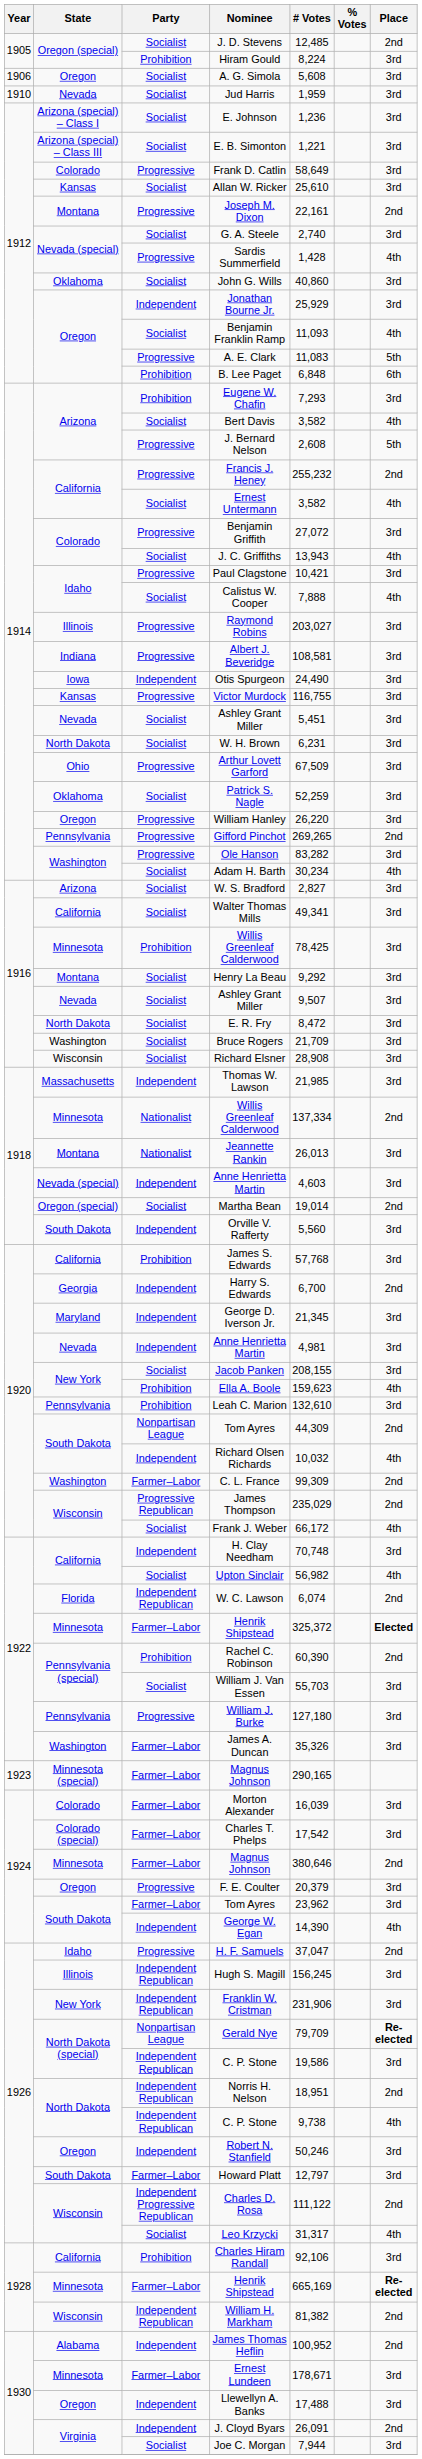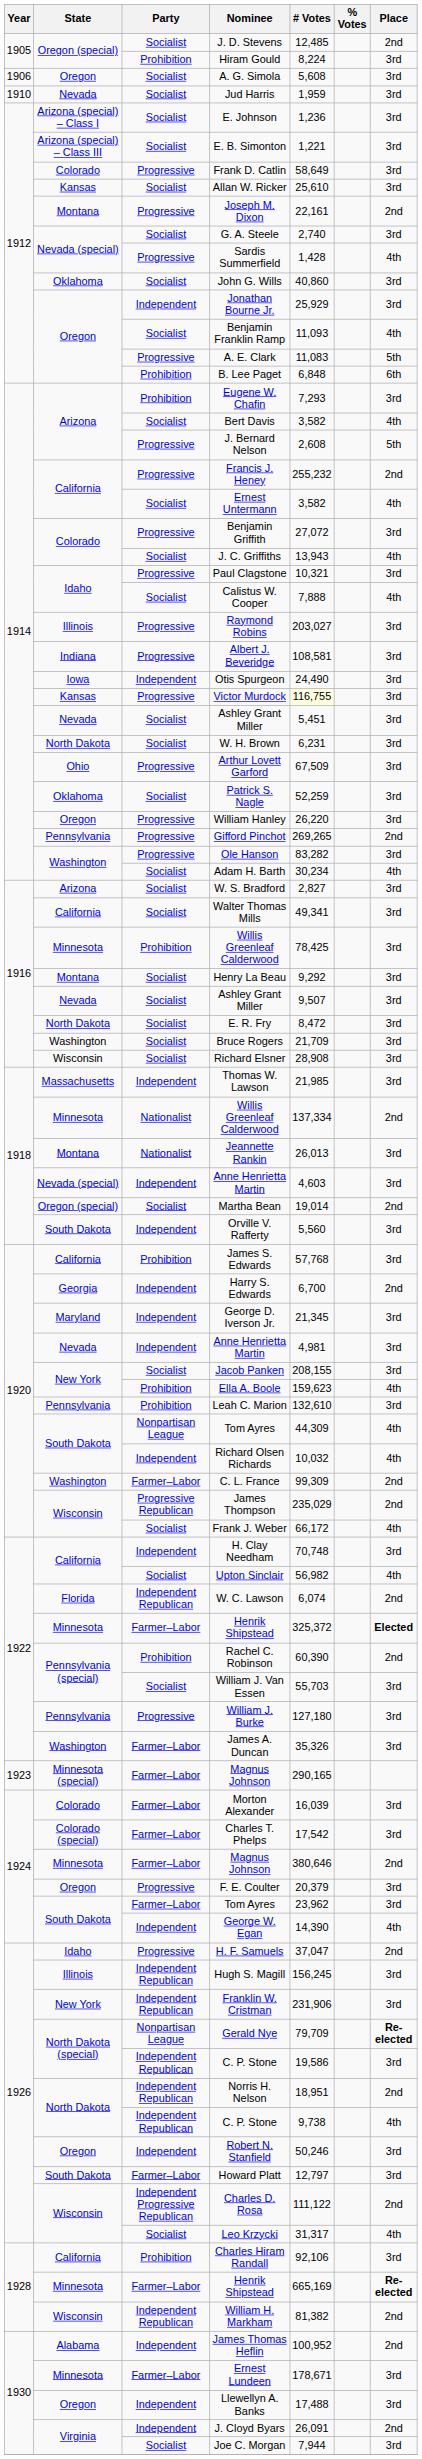Paul Clagstone | # Votes: 10,421 -> 10,321
Victor Murdock | # Votes: no background -> lightyellow background
1920 / Tom Ayres | Place: 2nd -> 4th
